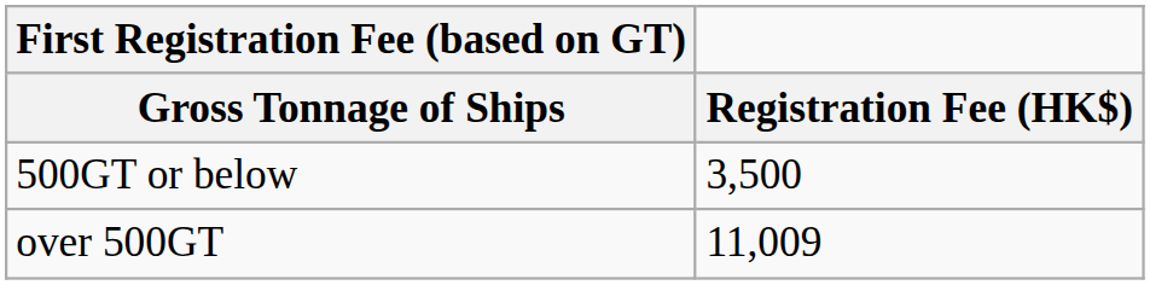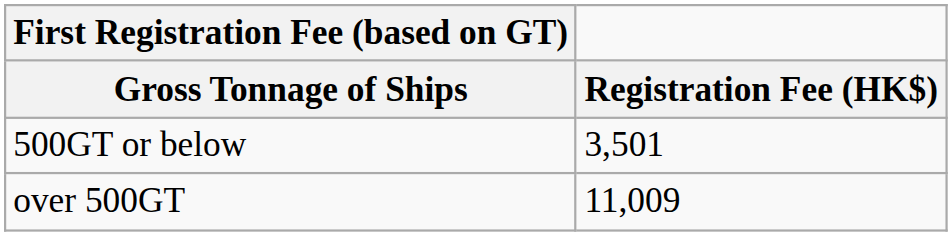500GT or below | Registration Fee (HK$): 3,500 -> 3,501
